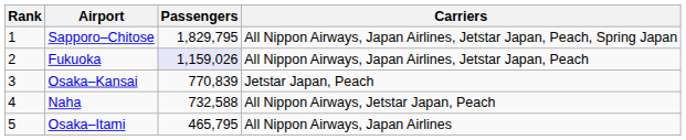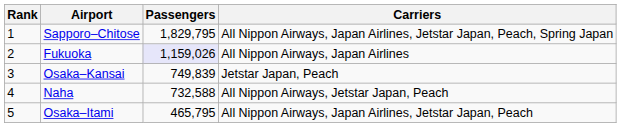Fukuoka | Carriers: All Nippon Airways, Japan Airlines, Jetstar Japan, Peach -> All Nippon Airways, Japan Airlines
Osaka–Kansai | Passengers: 770,839 -> 749,839
Osaka–Itami | Carriers: All Nippon Airways, Japan Airlines -> All Nippon Airways, Japan Airlines, Jetstar Japan, Peach
